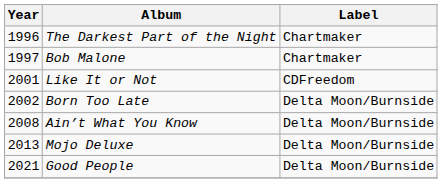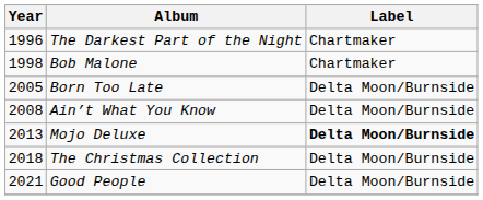Bob Malone | Year: 1997 -> 1998
- row: 2001 | Like It or Not | CDFreedom
Born Too Late | Year: 2002 -> 2005
Mojo Deluxe | Label: normal -> bold
+ row: 2018 | The Christmas Collection | Delta Moon/Burnside
